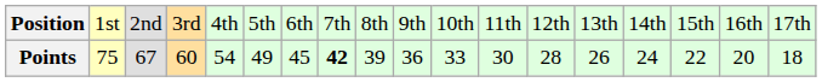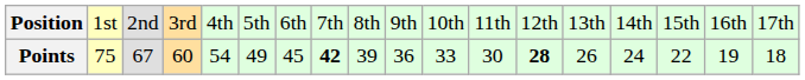Points | column 13: normal -> bold
Points | column 17: 20 -> 19
